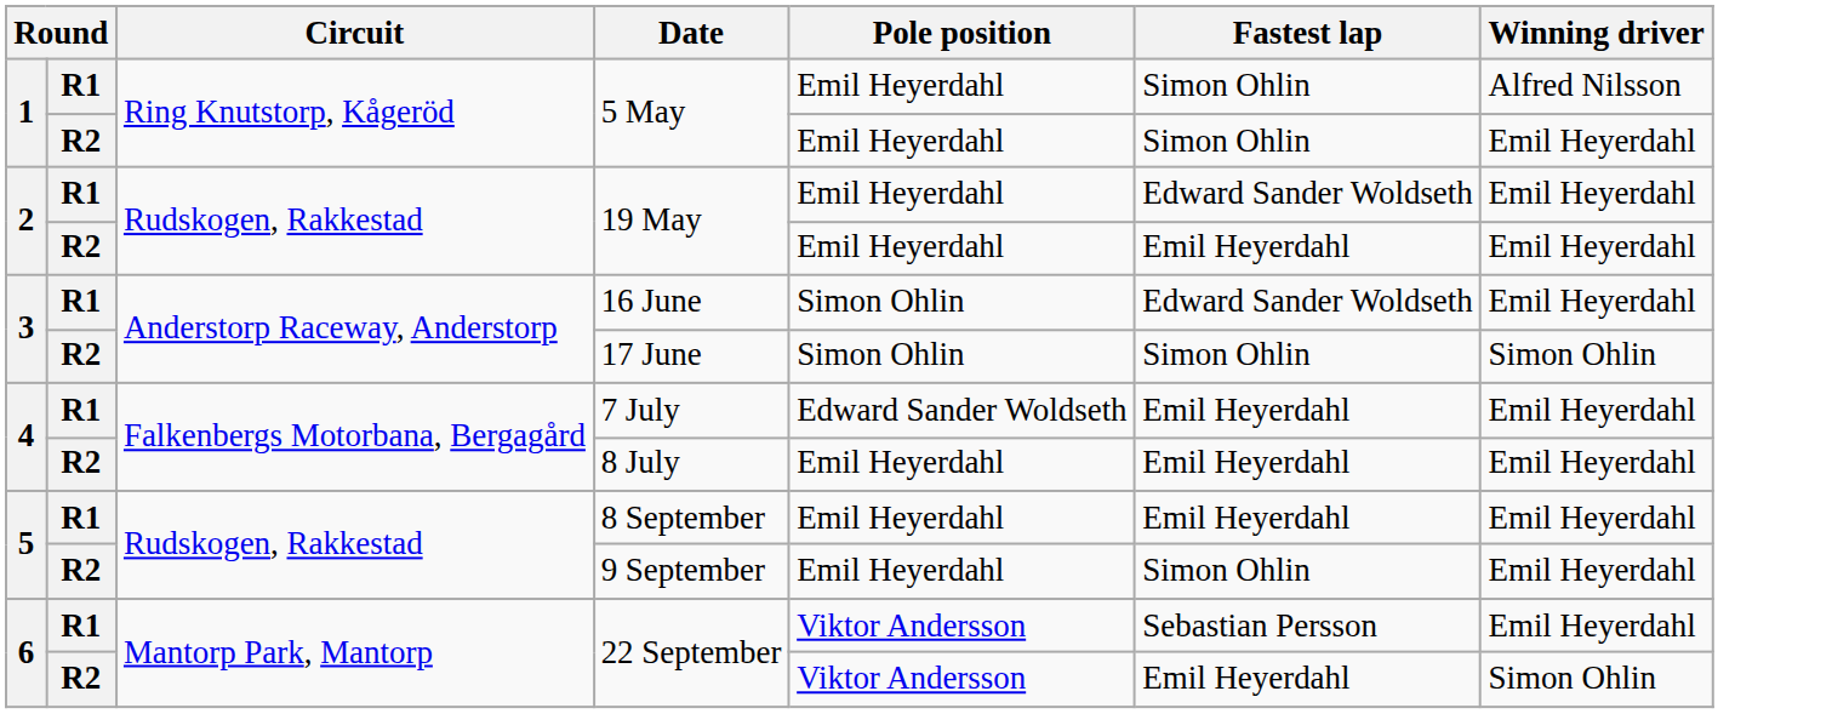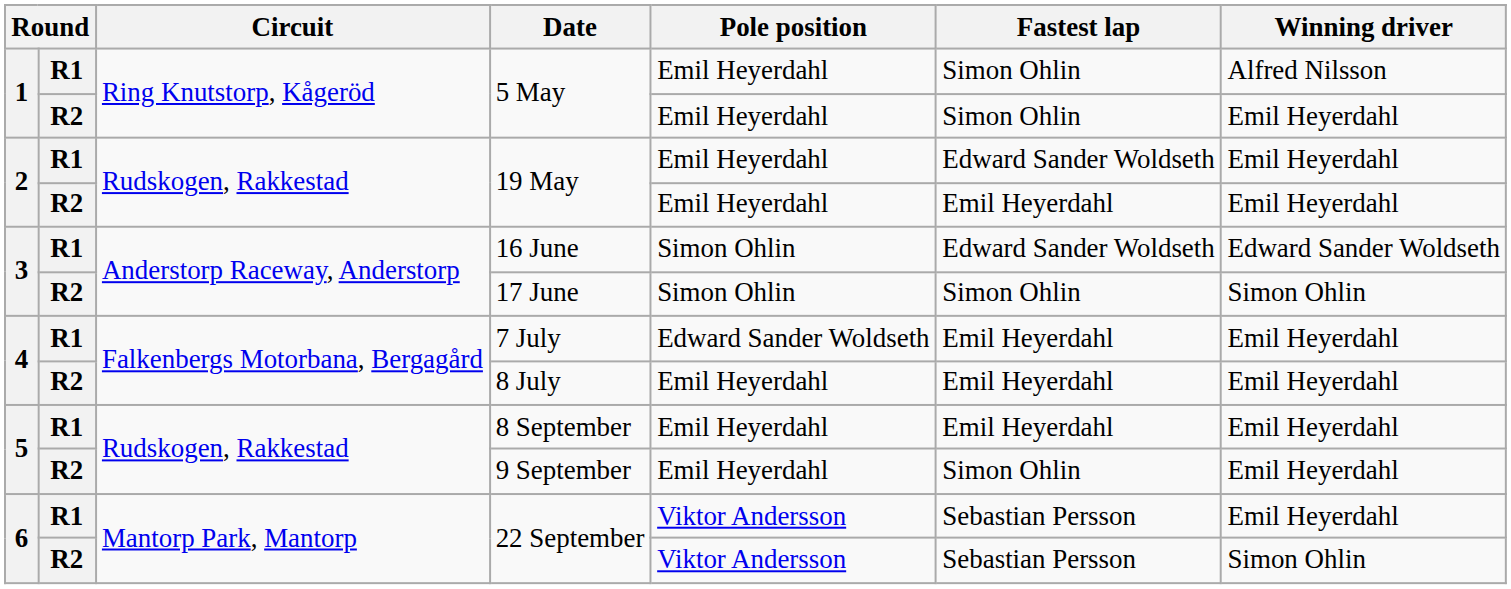16 June | Winning driver: Emil Heyerdahl -> Edward Sander Woldseth
R2 / 22 September | Fastest lap: Emil Heyerdahl -> Sebastian Persson
